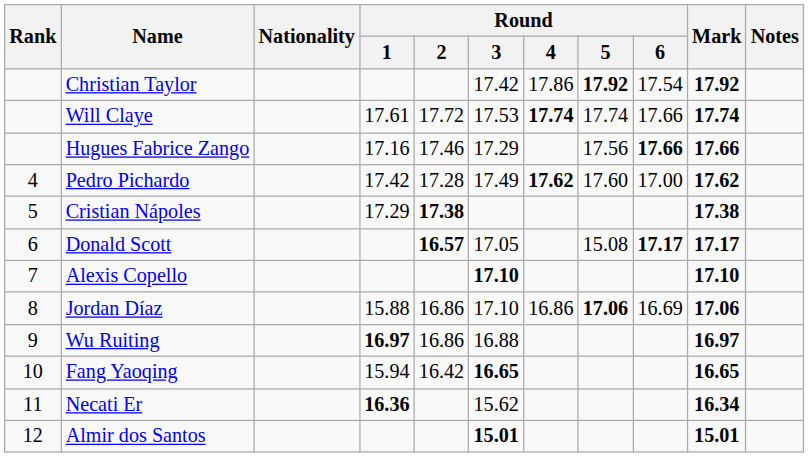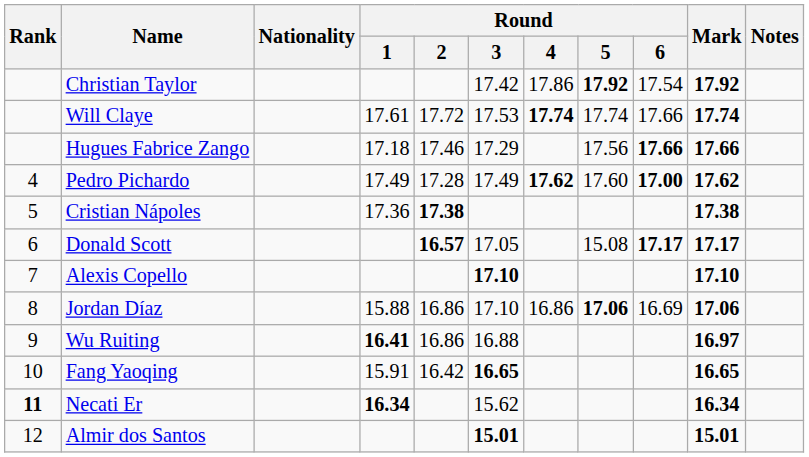Hugues Fabrice Zango | Round / 1: 17.16 -> 17.18
Pedro Pichardo | Round / 1: 17.42 -> 17.49
Pedro Pichardo | Round / 6: normal -> bold
Cristian Nápoles | Round / 1: 17.29 -> 17.36
Wu Ruiting | Round / 1: 16.97 -> 16.41
Fang Yaoqing | Round / 1: 15.94 -> 15.91
Necati Er | Rank: normal -> bold
Necati Er | Round / 1: 16.36 -> 16.34
